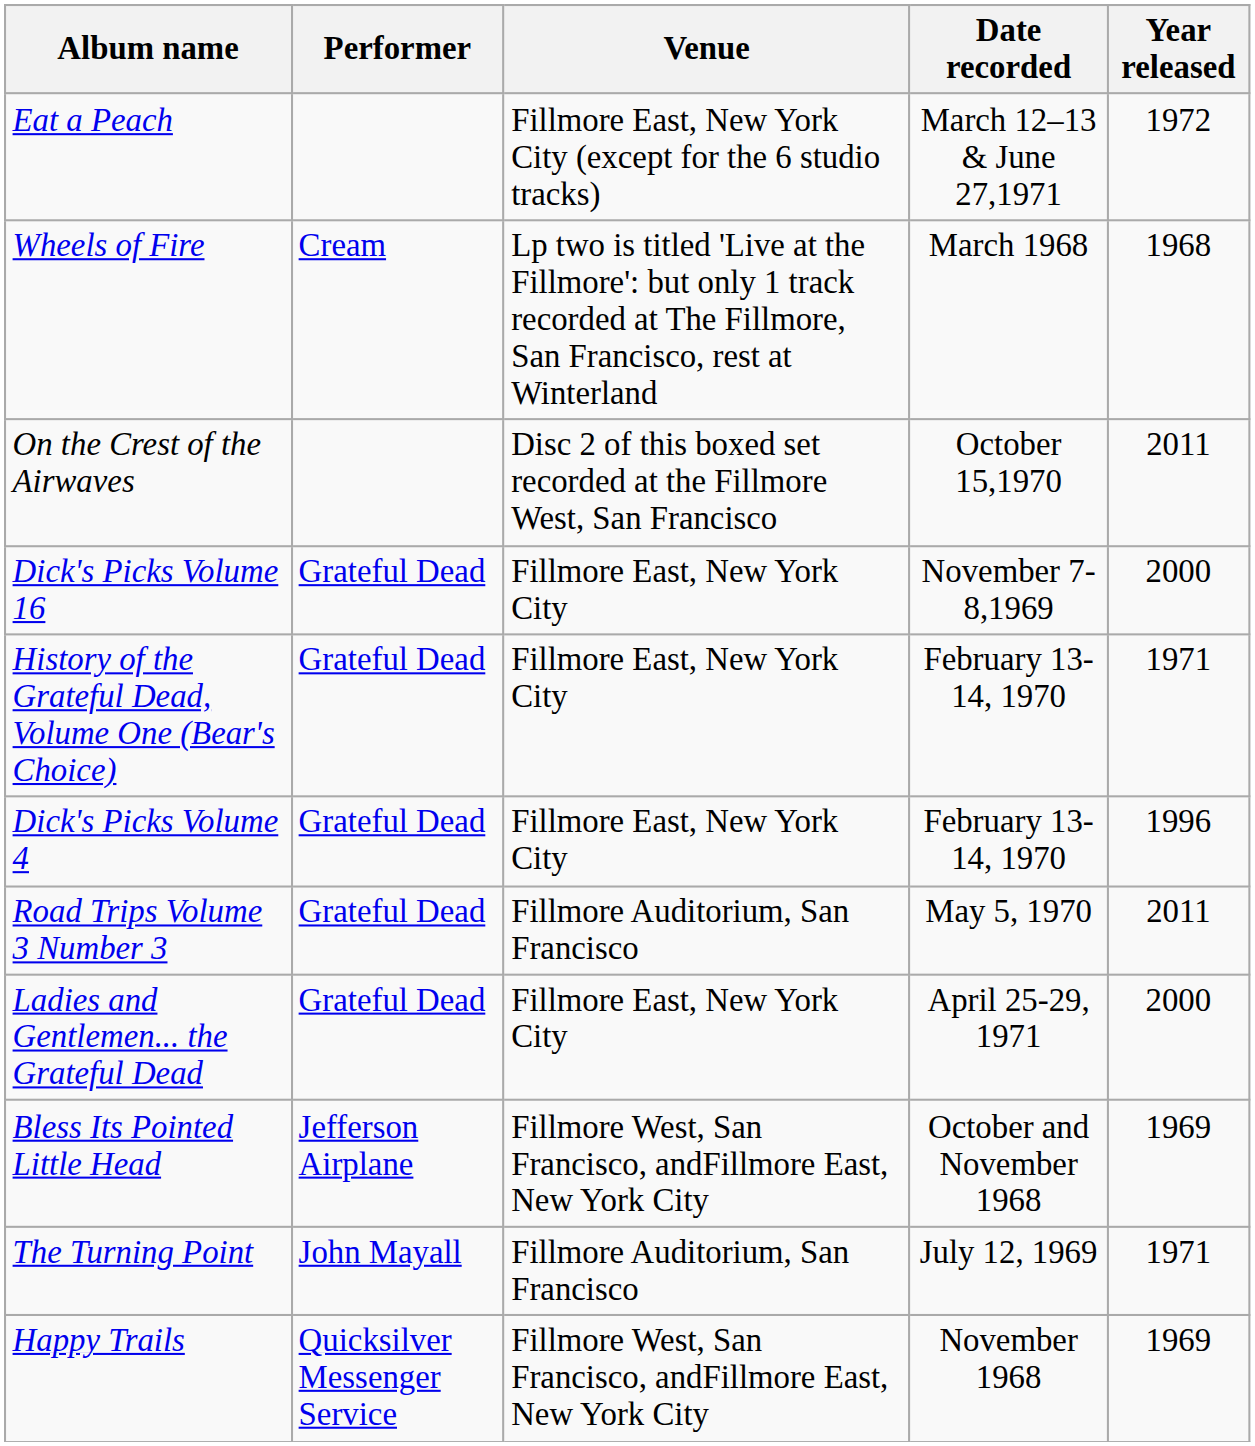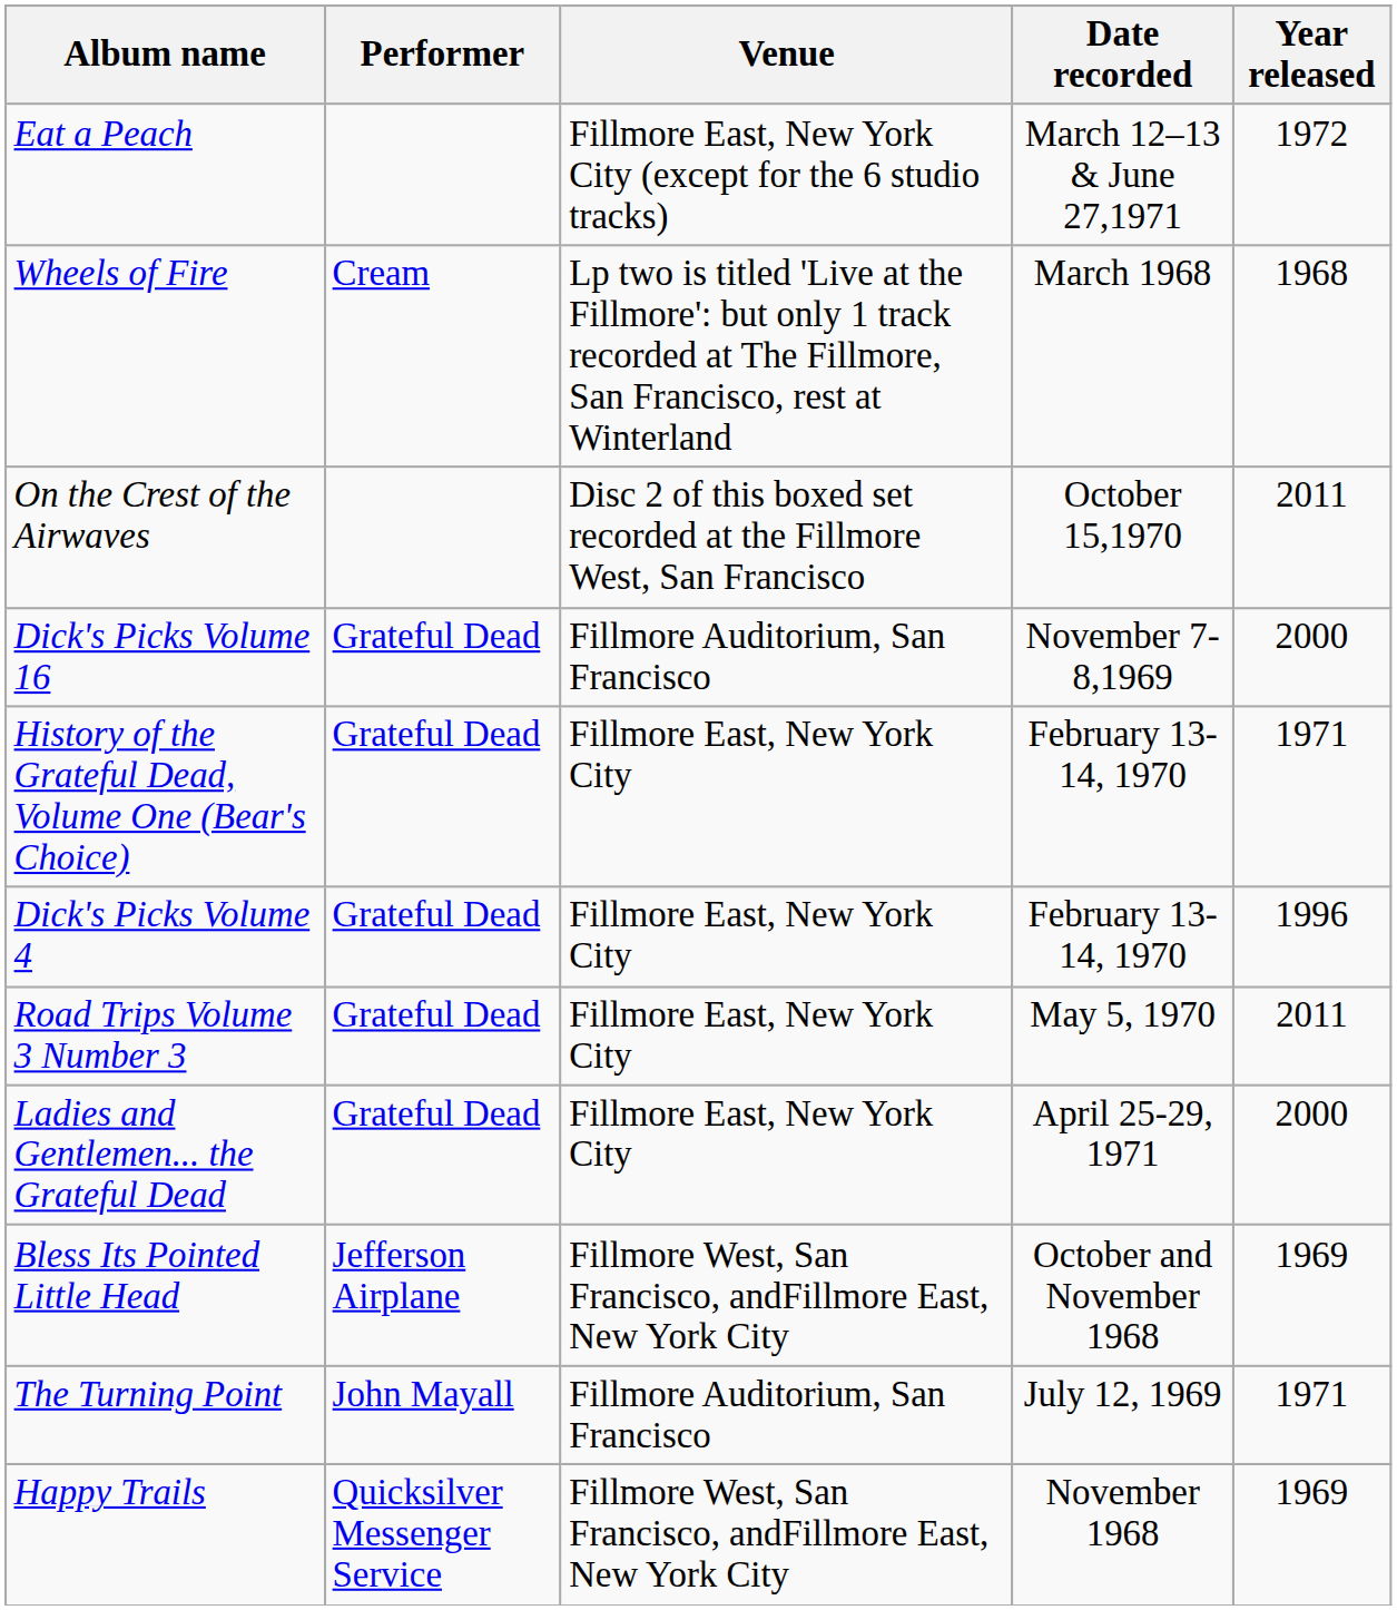Dick's Picks Volume 16 | Venue: Fillmore East, New York City -> Fillmore Auditorium, San Francisco
Road Trips Volume 3 Number 3 | Venue: Fillmore Auditorium, San Francisco -> Fillmore East, New York City
